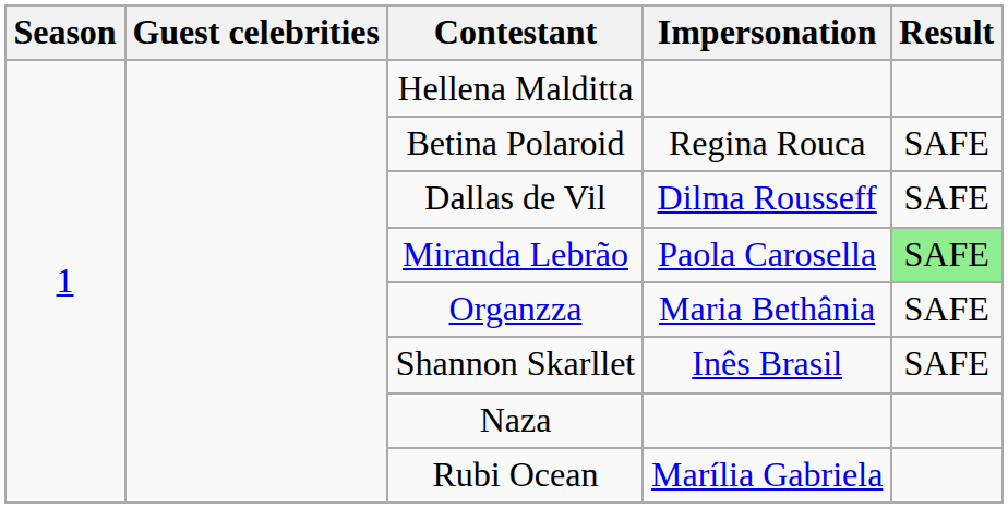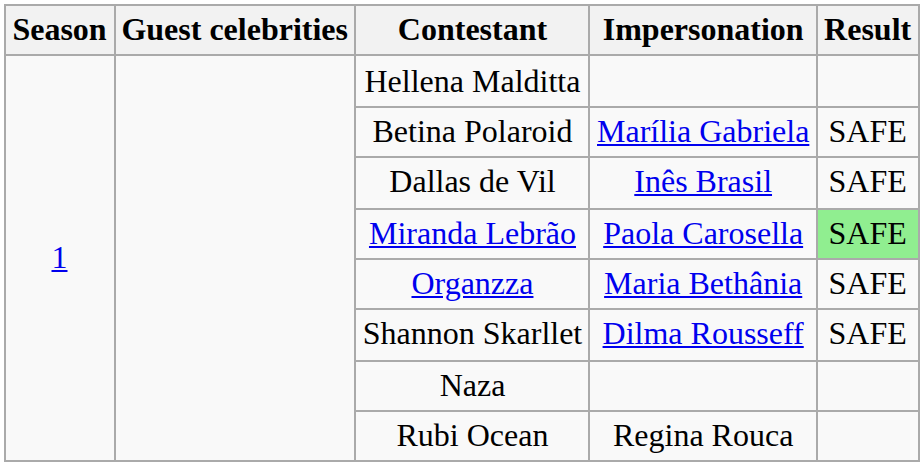Betina Polaroid | Impersonation: Regina Rouca -> Marília Gabriela
Dallas de Vil | Impersonation: Dilma Rousseff -> Inês Brasil
Shannon Skarllet | Impersonation: Inês Brasil -> Dilma Rousseff
Rubi Ocean | Impersonation: Marília Gabriela -> Regina Rouca
